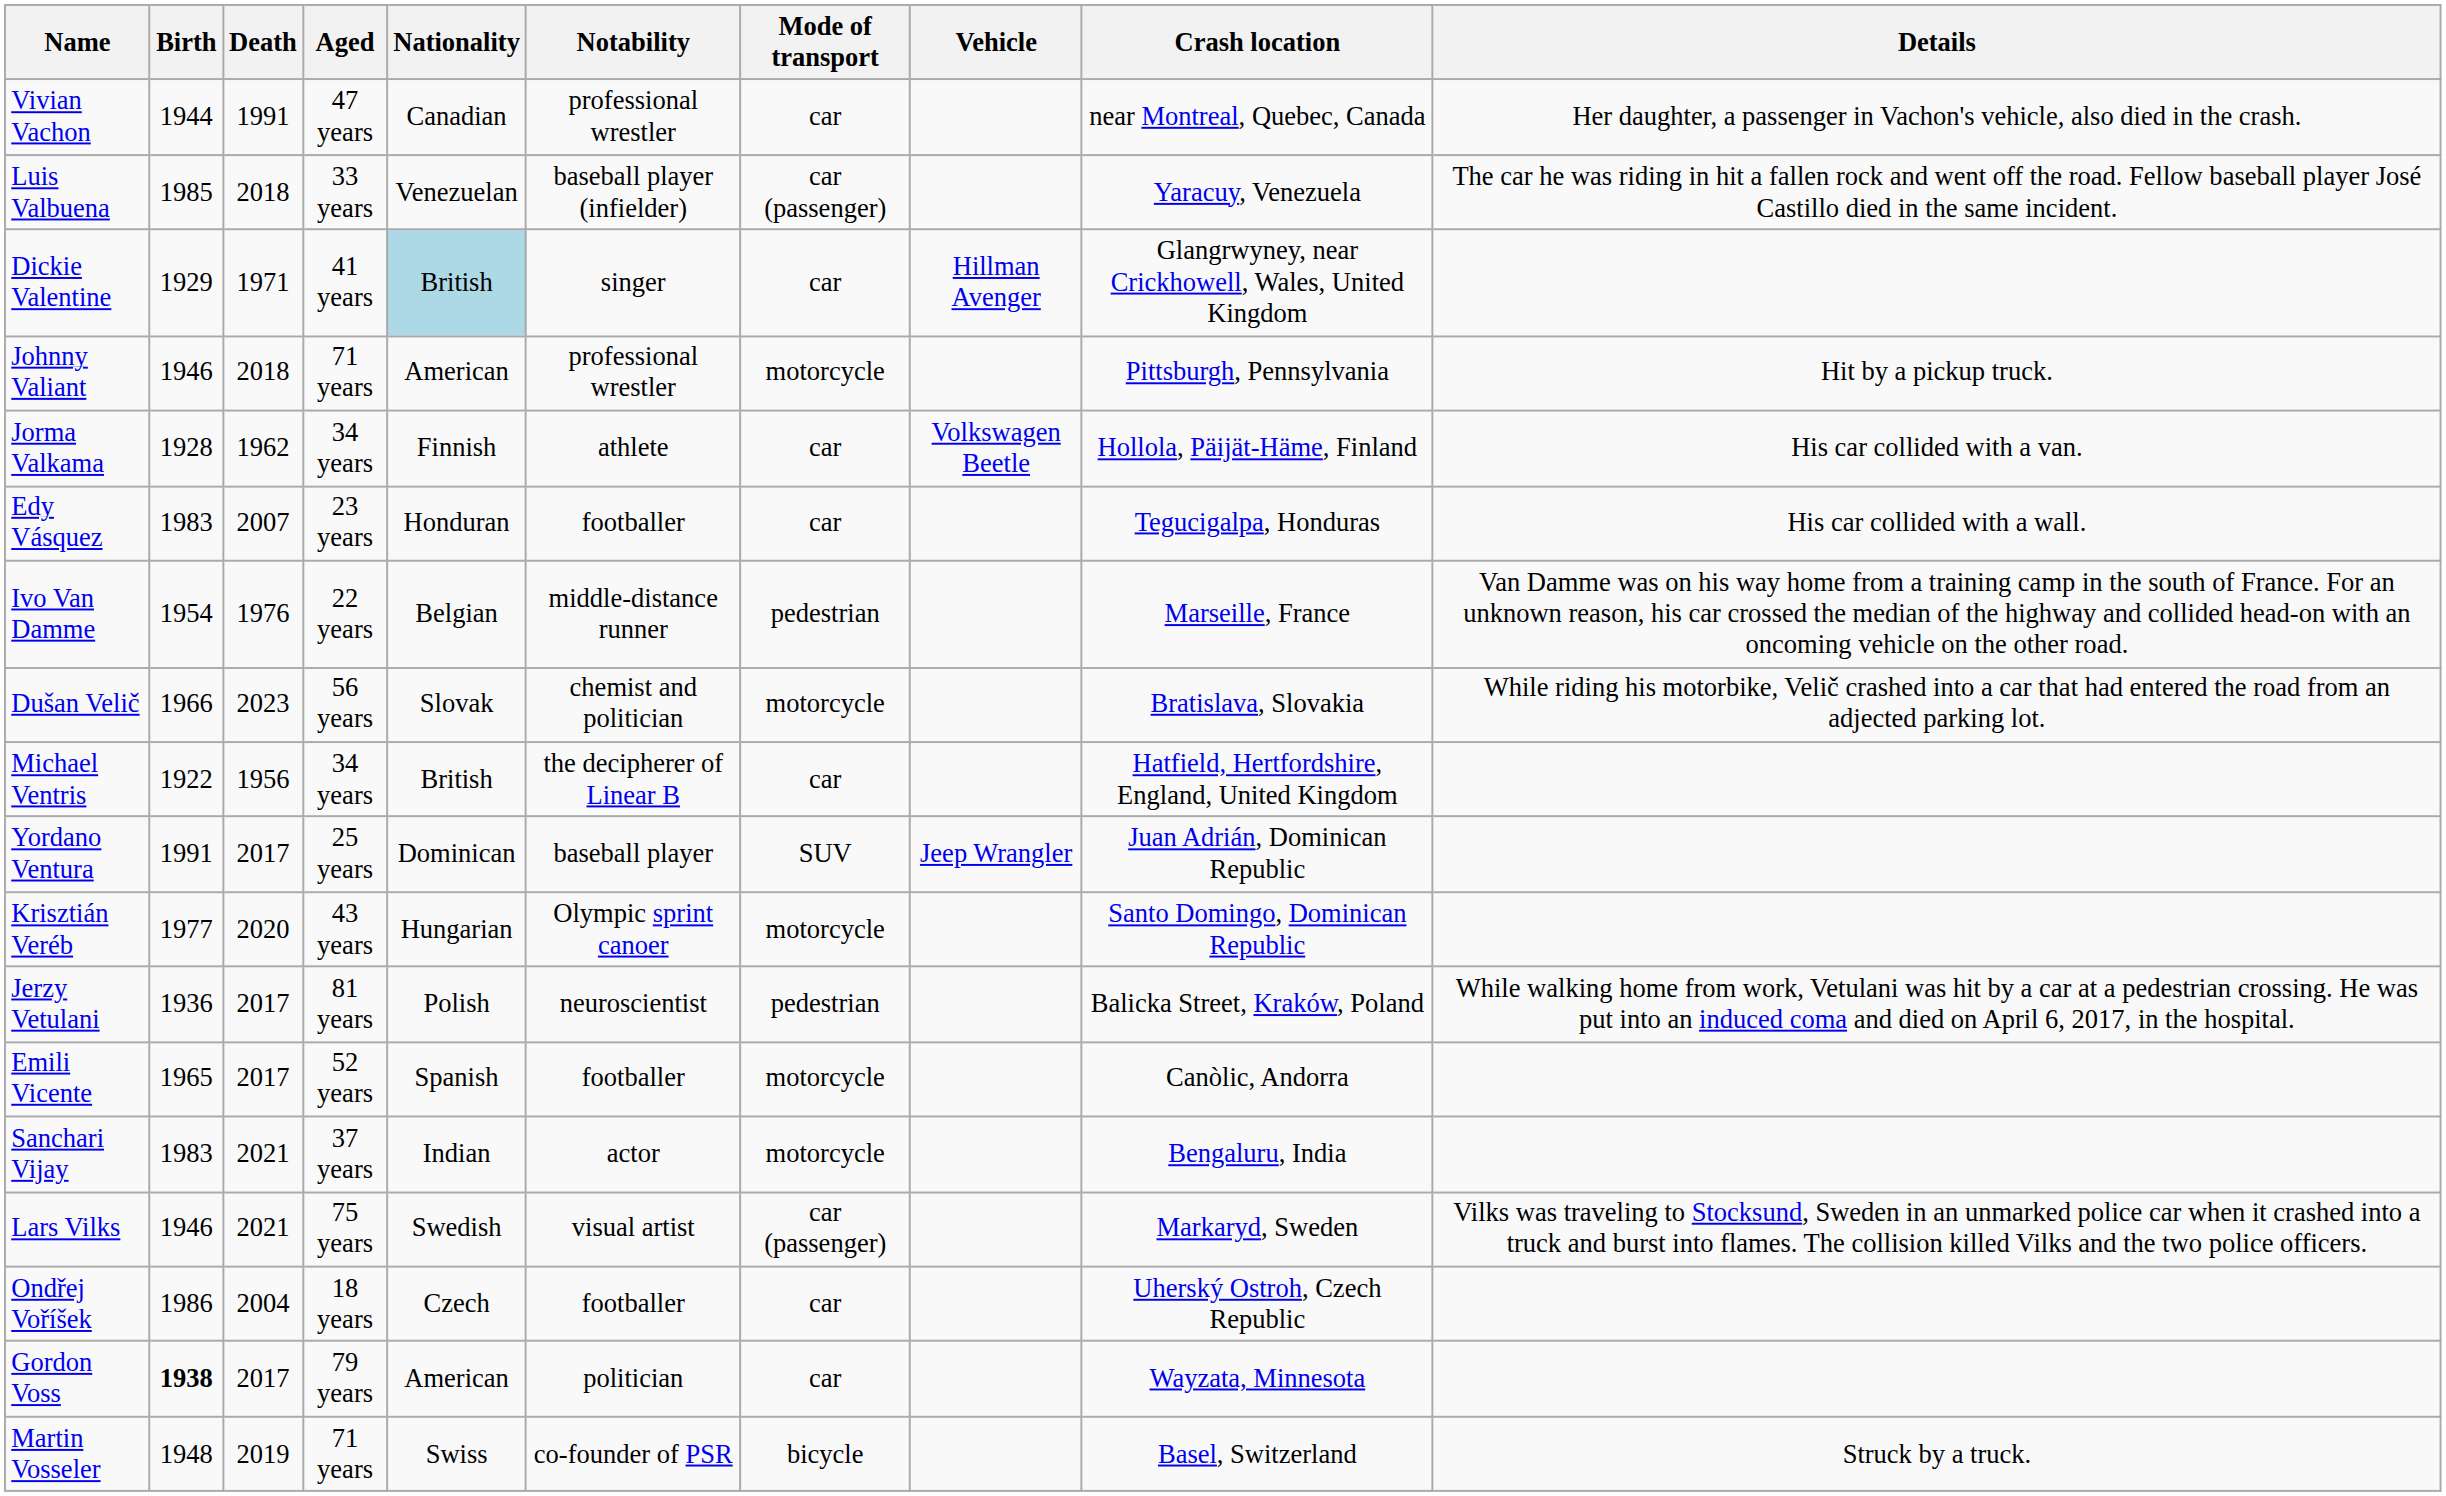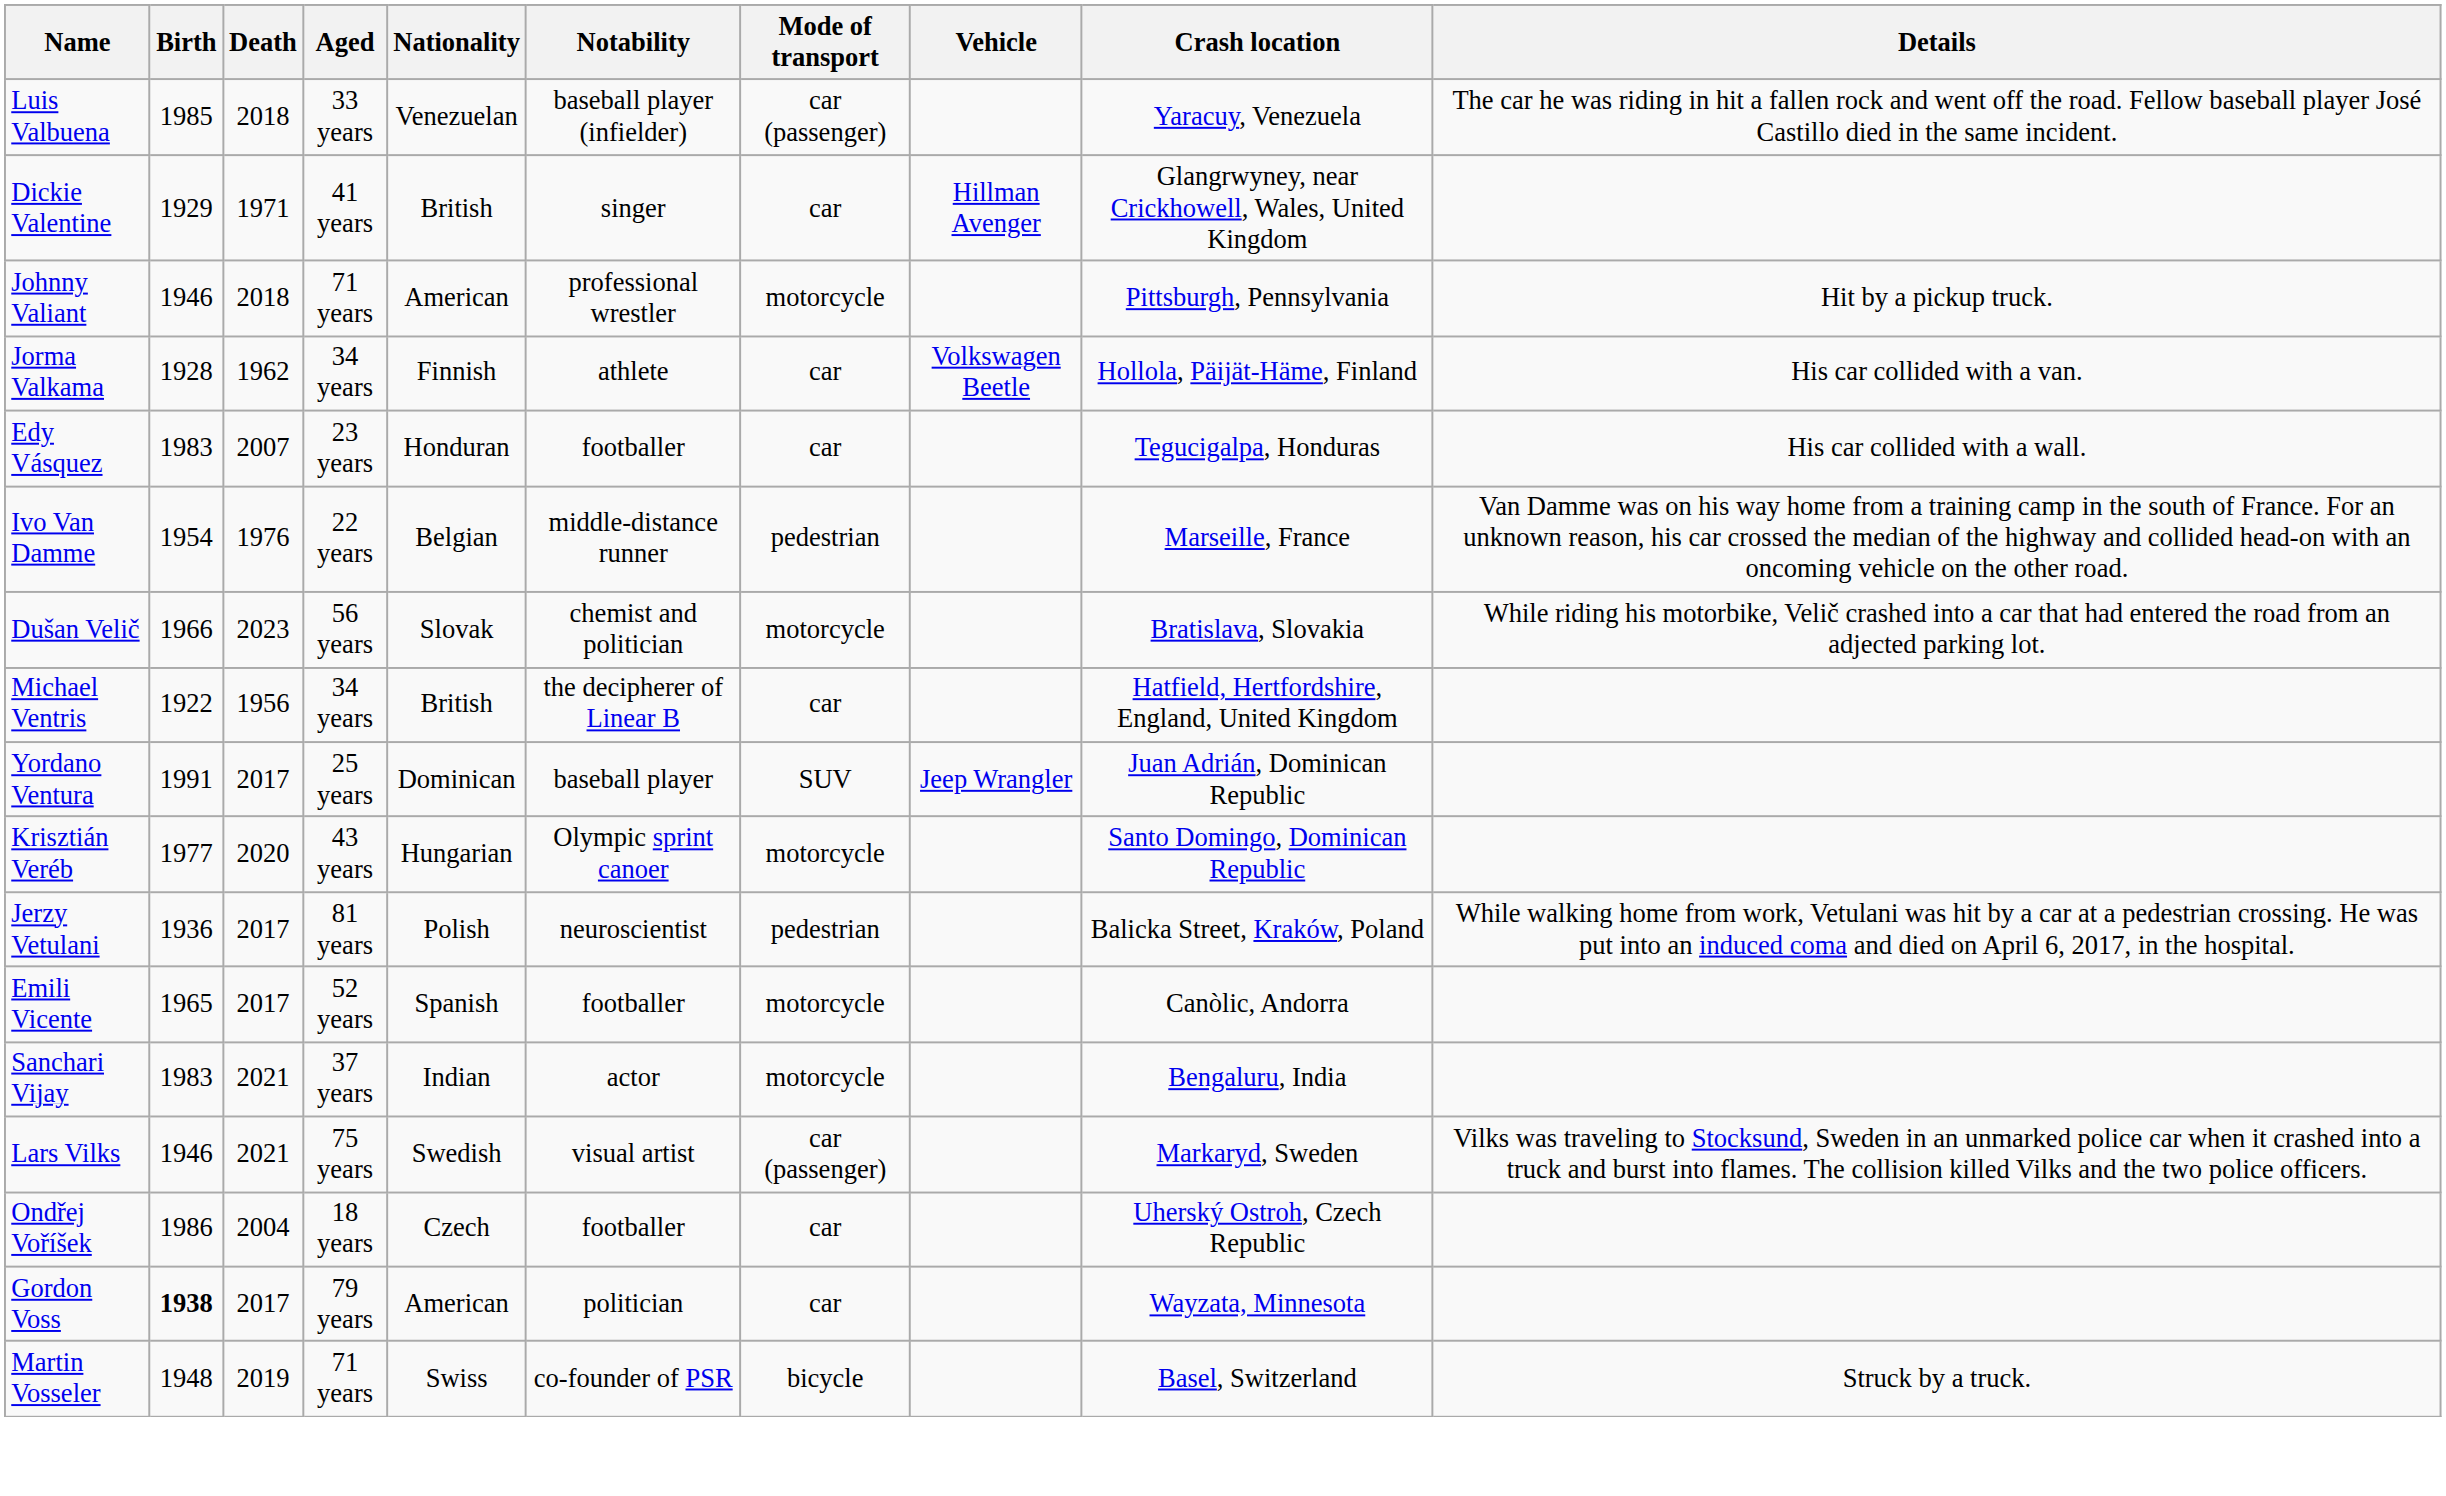- row: Vivian Vachon | 1944 | 1991 | 47 years | Canadian | professional wrestler | car | near Montreal, Quebec, Canada | Her daughter, a passenger in Vachon's vehicle, also died in the crash.
Dickie Valentine | Nationality: lightblue background -> no background
